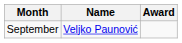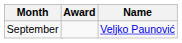columns swapped: Name <-> Award
